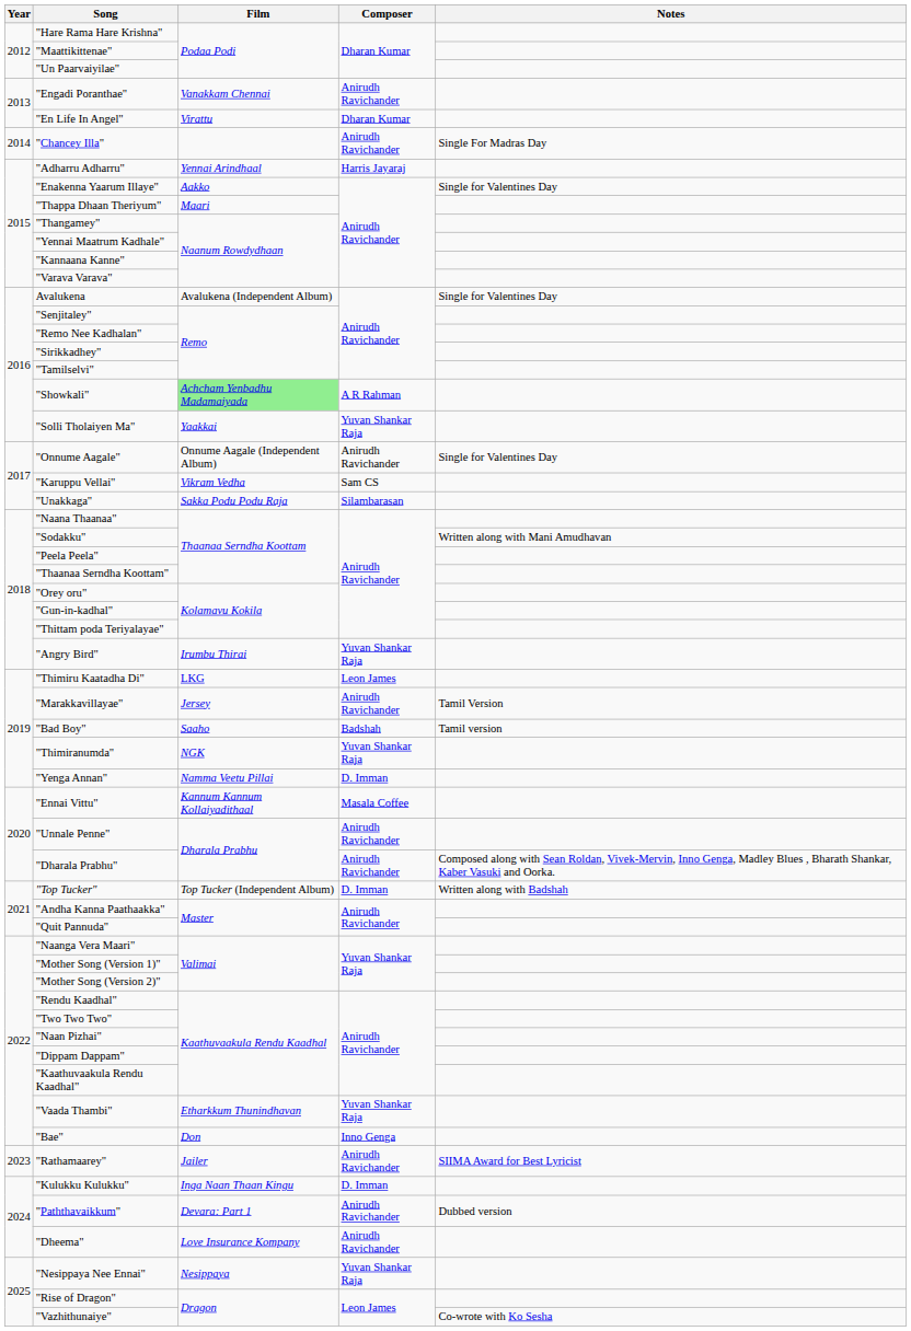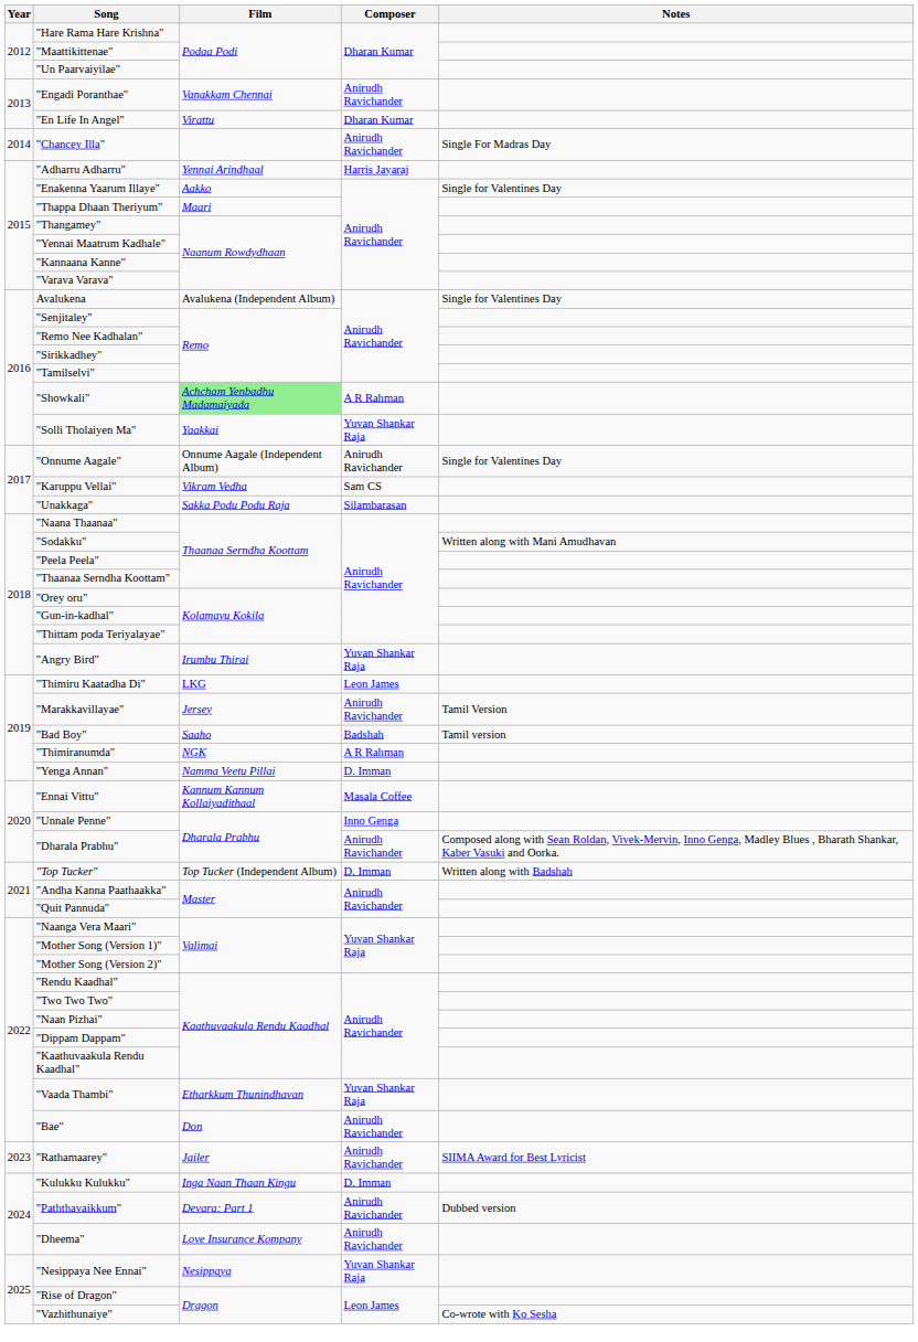"Thimiranumda" | Composer: Yuvan Shankar Raja -> A R Rahman
"Unnale Penne" | Composer: Anirudh Ravichander -> Inno Genga
"Bae" | Composer: Inno Genga -> Anirudh Ravichander
